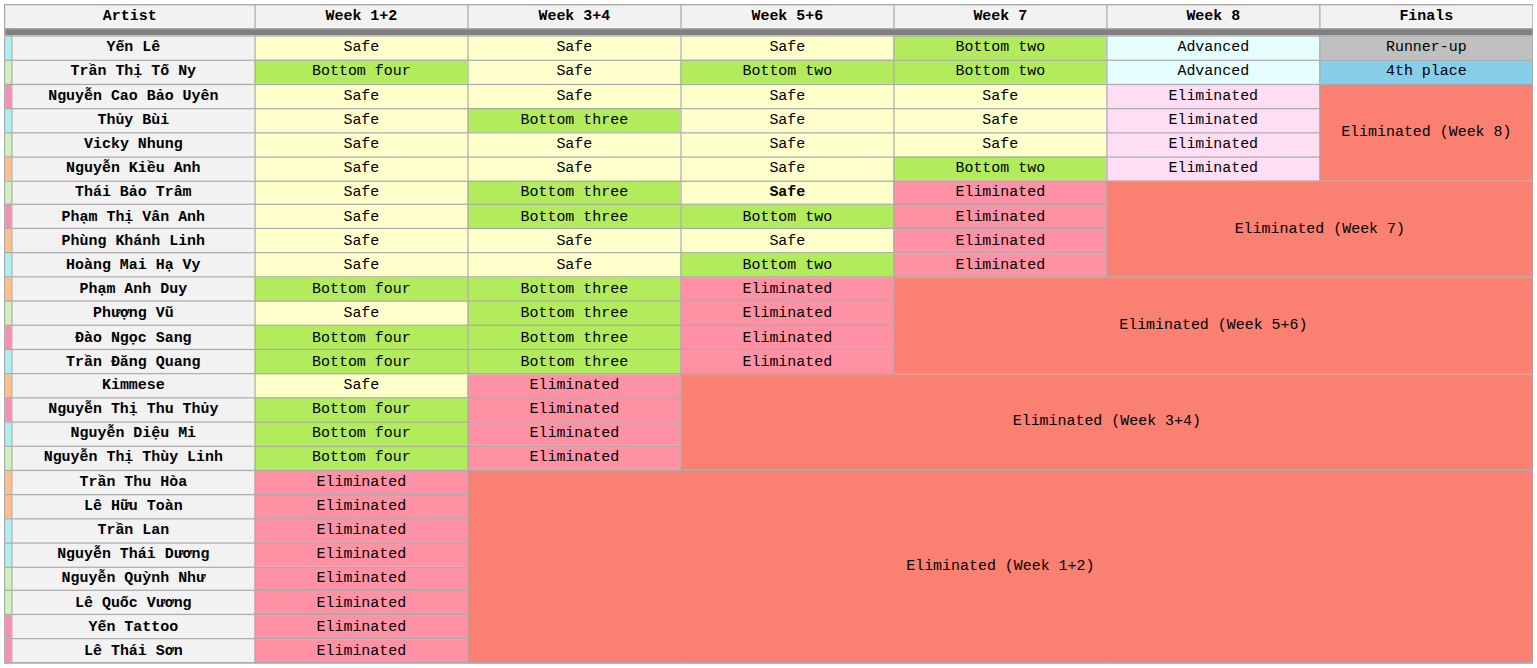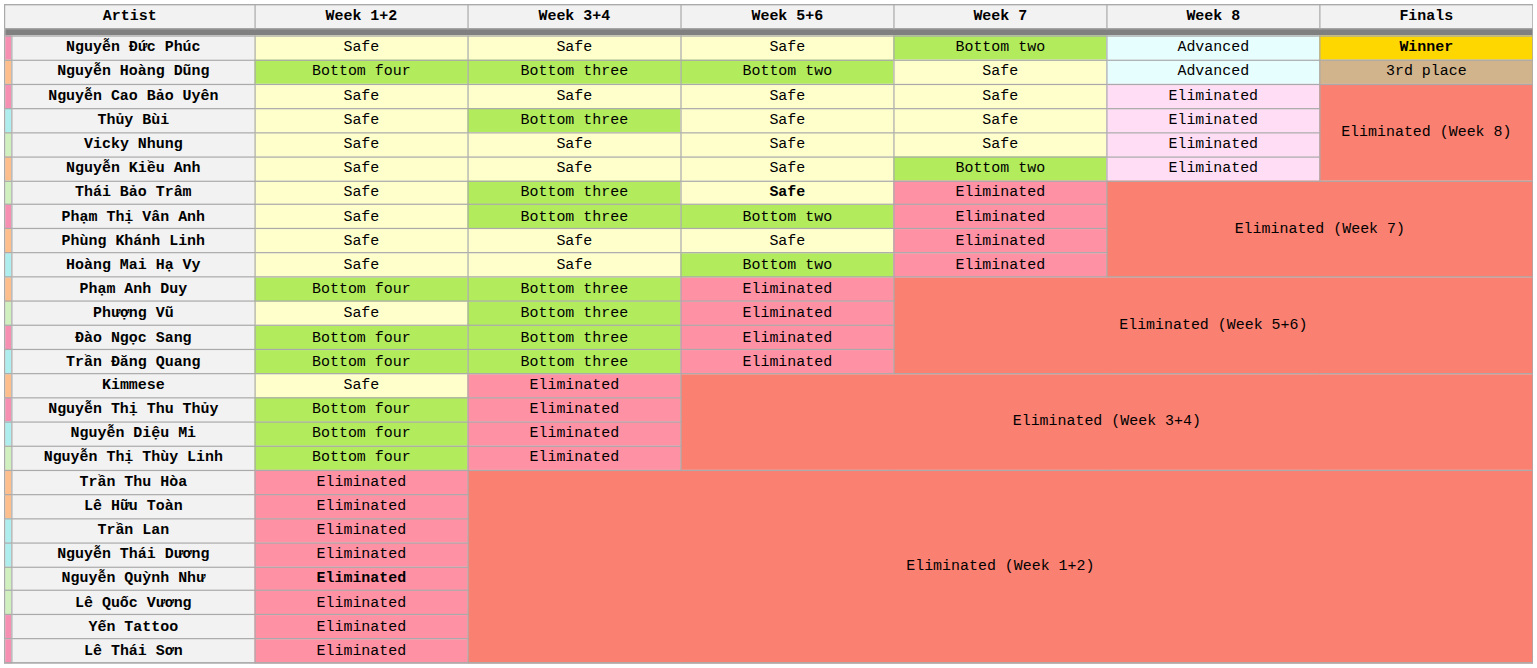+ row: Nguyễn Đức Phúc | Safe | Safe | Safe | Bottom two | Advanced | Winner
- row: Yến Lê | Safe | Safe | Safe | Bottom two | Advanced | Runner-up
+ row: Nguyễn Hoàng Dũng | Bottom four | Bottom three | Bottom two | Safe | Advanced | 3rd place
- row: Trần Thị Tố Ny | Bottom four | Safe | Bottom two | Bottom two | Advanced | 4th place
Nguyễn Quỳnh Như | Week 1+2: normal -> bold
